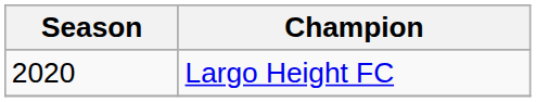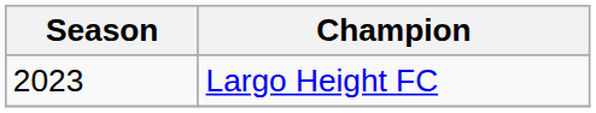Largo Height FC | Season: 2020 -> 2023
